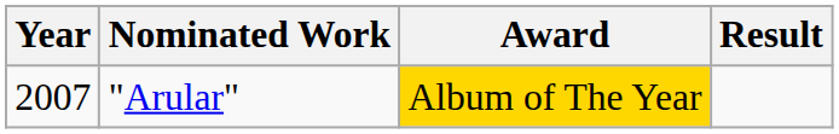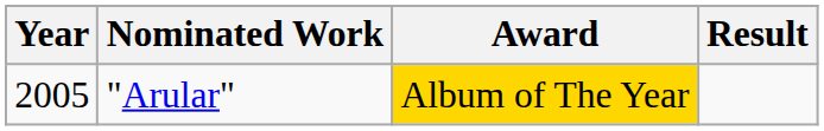"Arular" | Year: 2007 -> 2005
